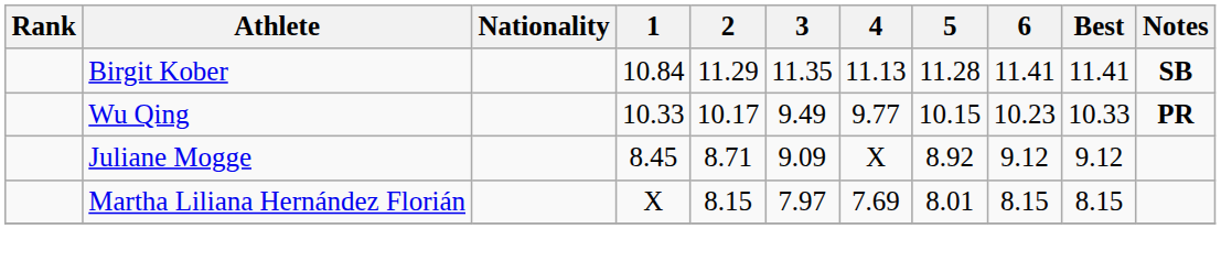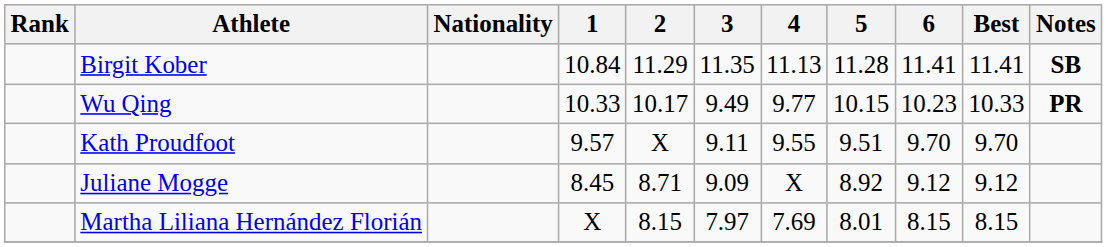+ row: Kath Proudfoot | 9.57 | X | 9.11 | 9.55 | 9.51 | 9.70 | 9.70
